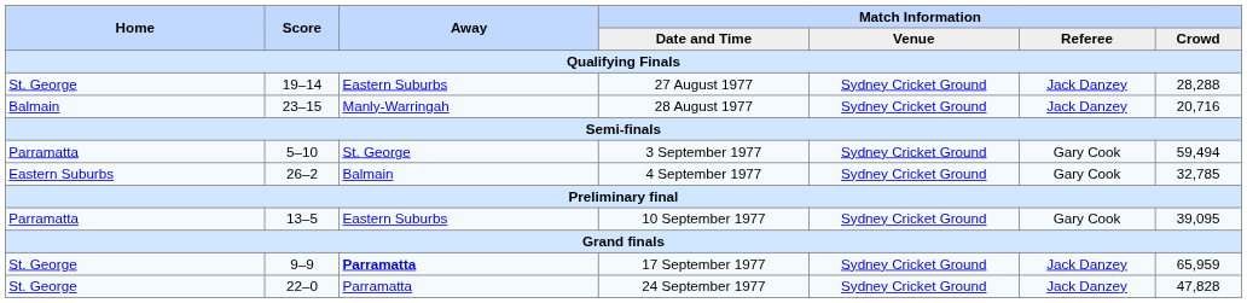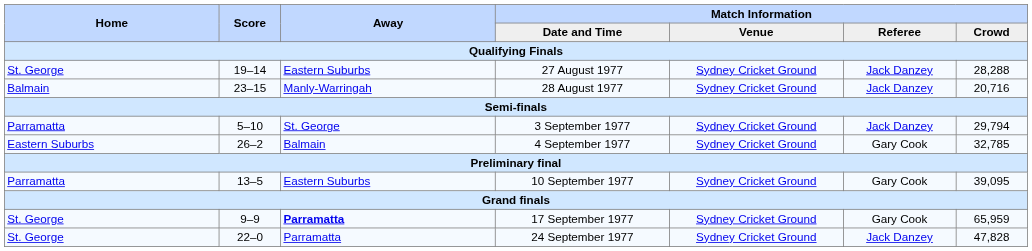3 September 1977 | Match Information / Referee: Gary Cook -> Jack Danzey
3 September 1977 | Match Information / Crowd: 59,494 -> 29,794
17 September 1977 | Match Information / Referee: Jack Danzey -> Gary Cook
